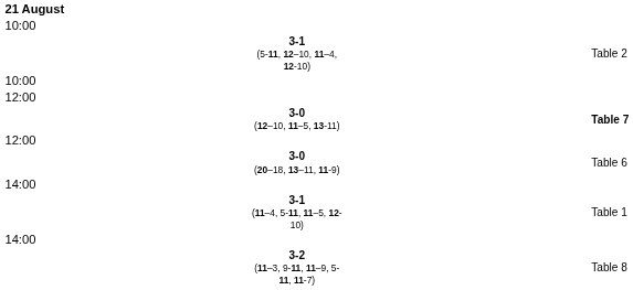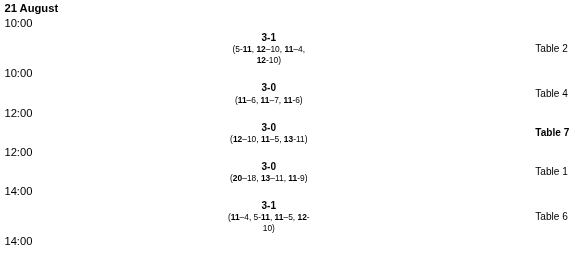+ row: 3-0 (11–6, 11–7, 11-6) | Table 4
3-0 (20–18, 13–11, 11-9) | column 4: Table 6 -> Table 1
3-1 (11–4, 5-11, 11–5, 12-10) | column 4: Table 1 -> Table 6
- row: 3-2 (11–3, 9-11, 11–9, 5-11, 11-7) | Table 8
